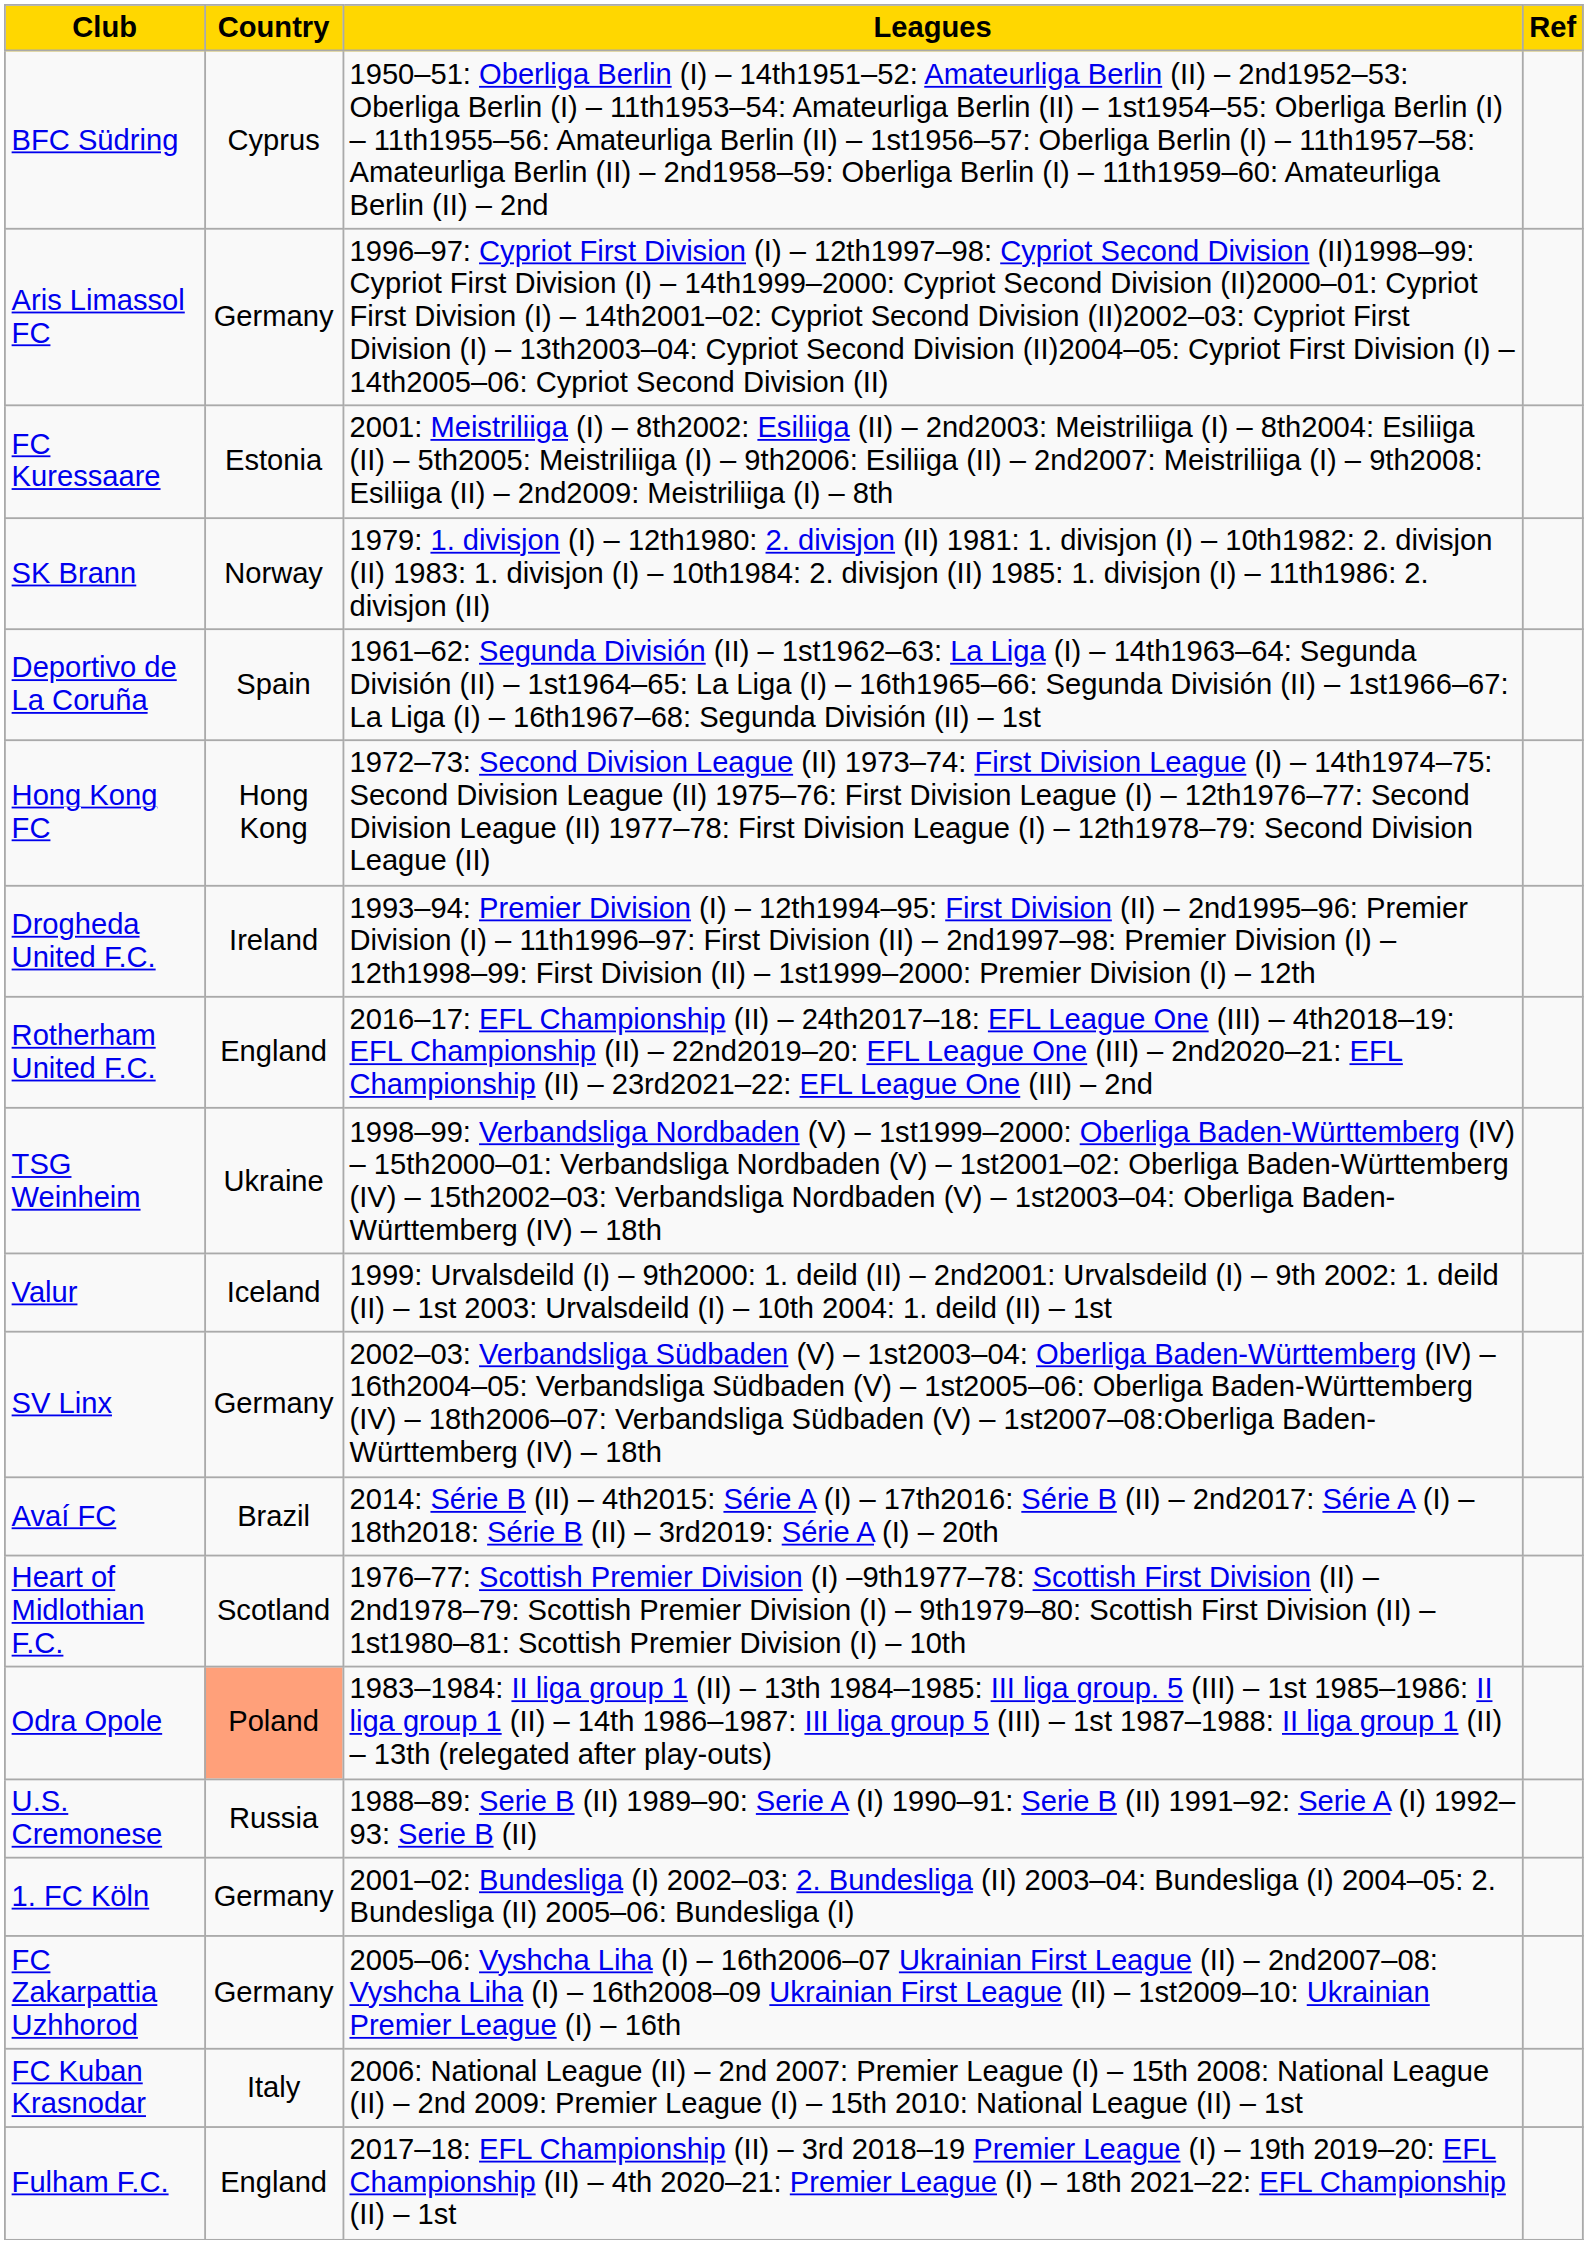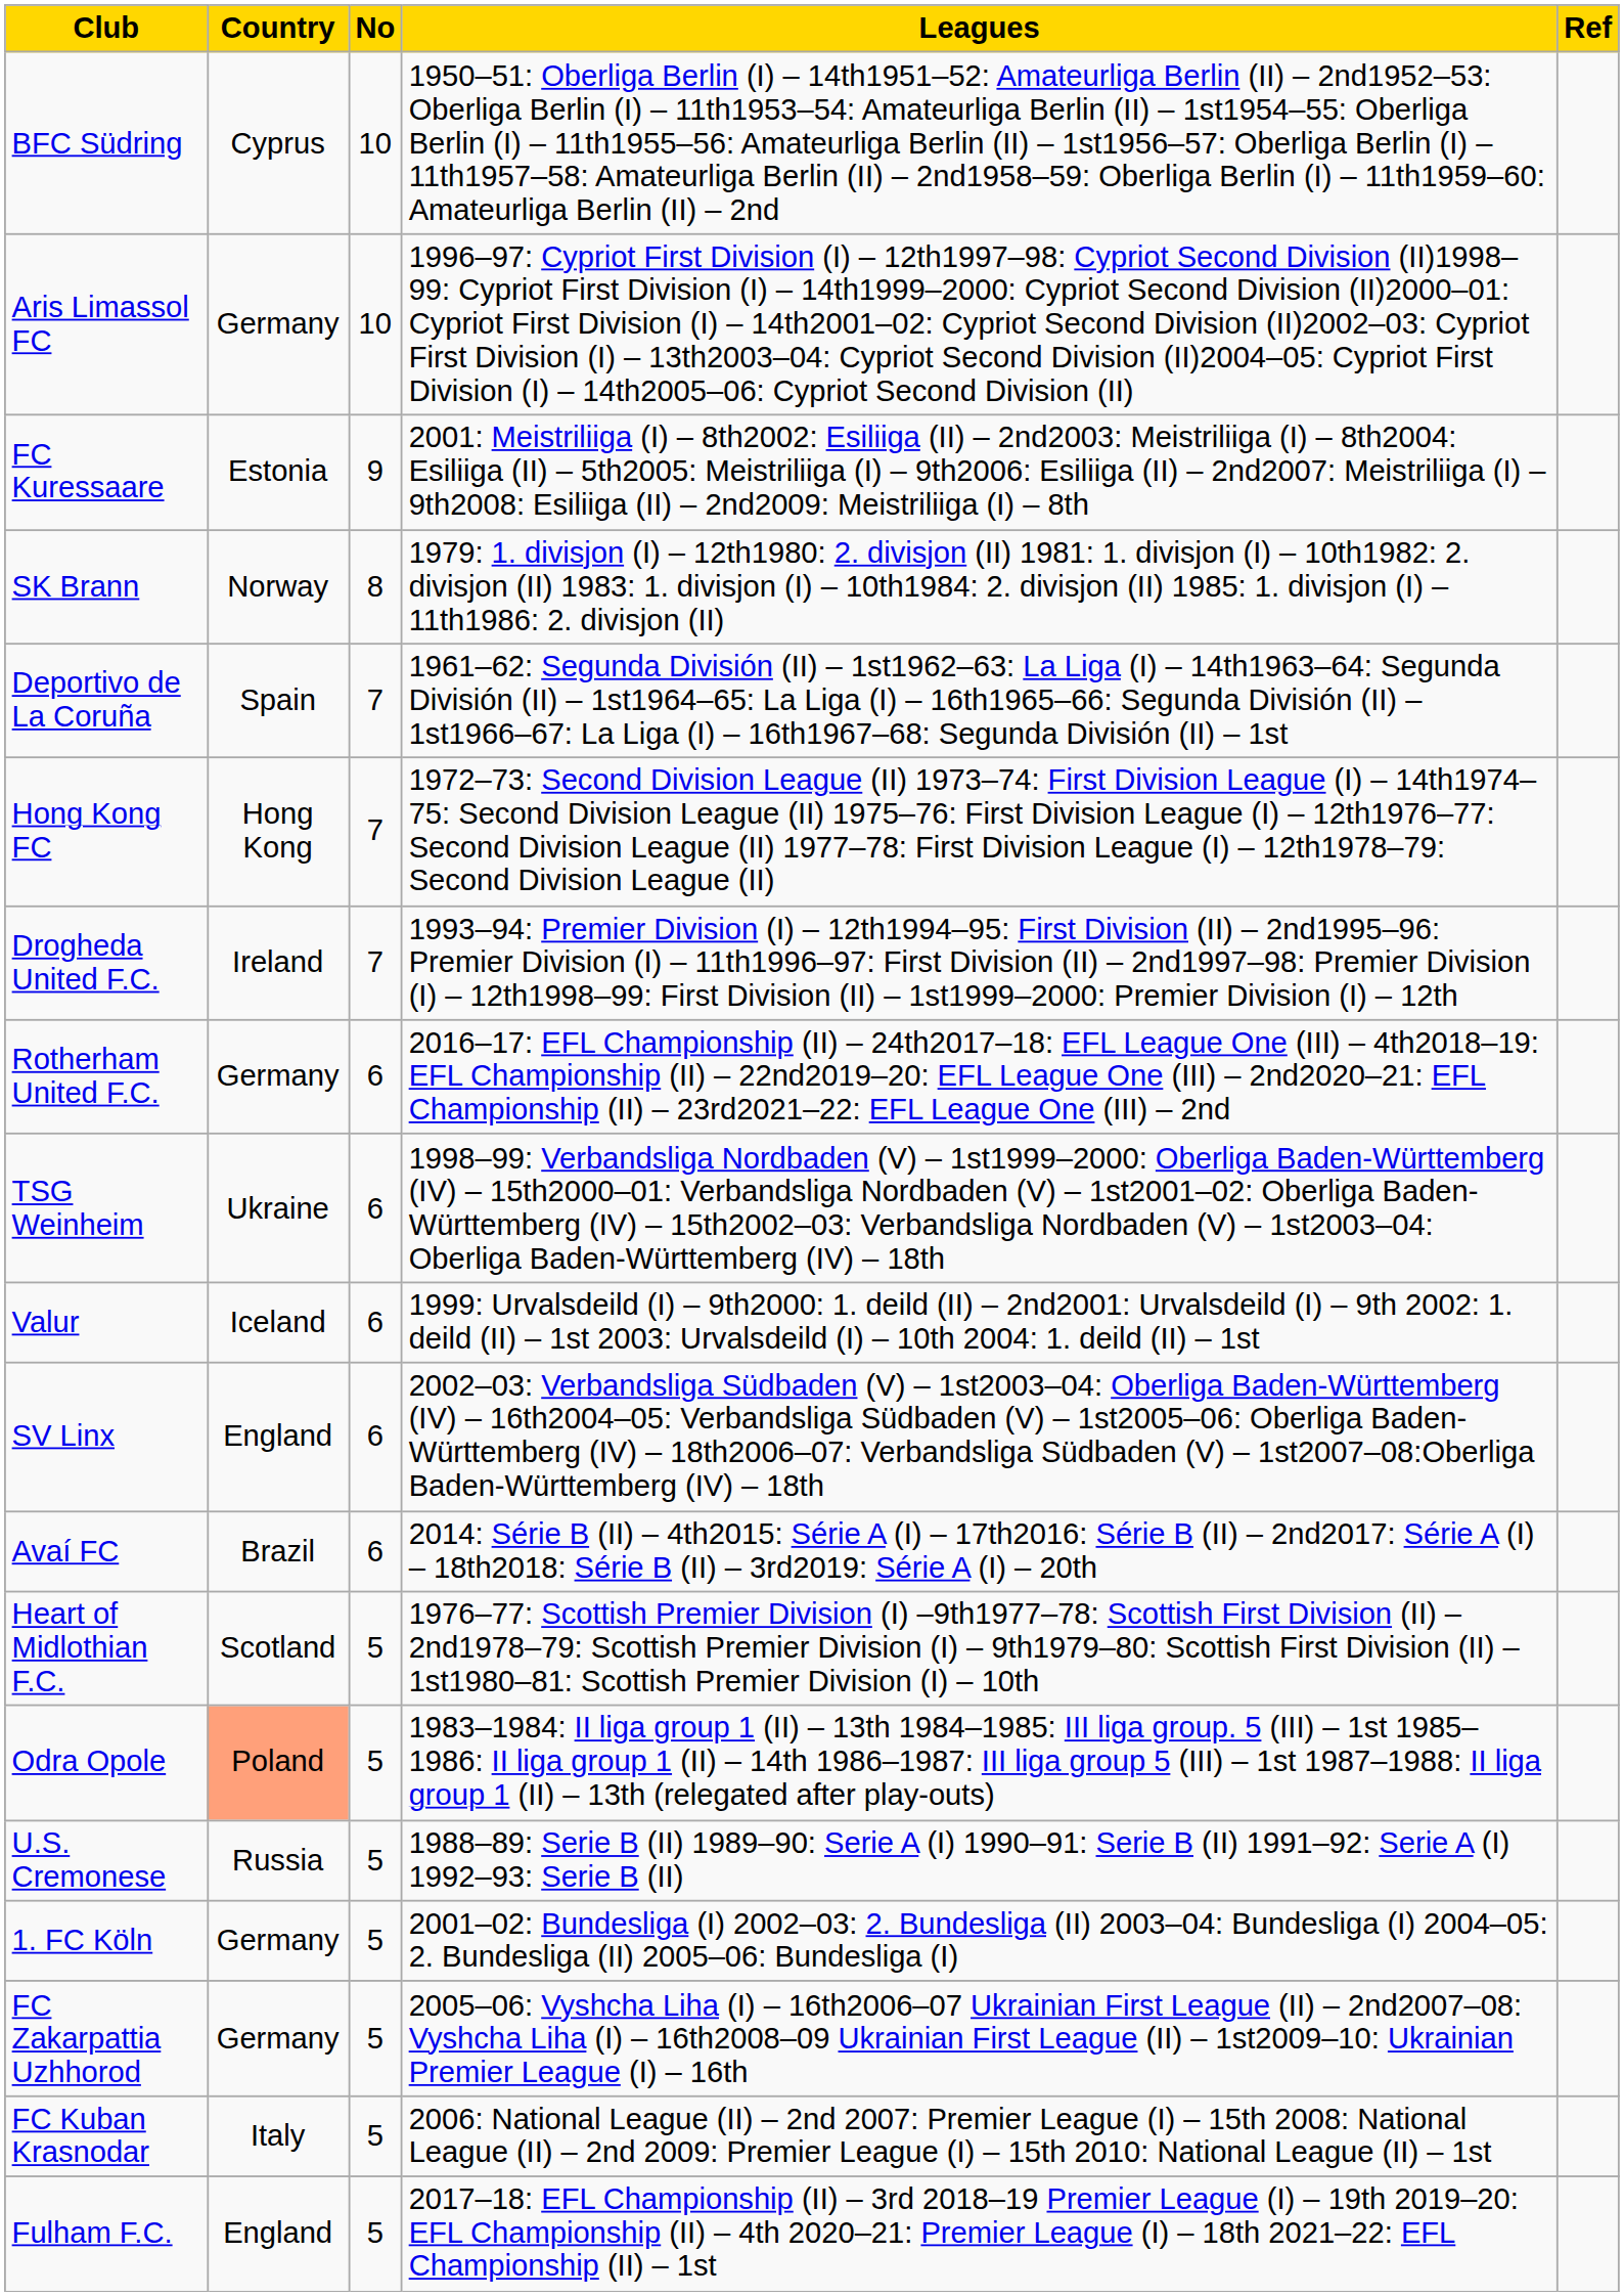+ column: No | 10 | 10 | 9 | 8 | 7 | 7 | 7 | 6 | 6 | 6 | 6 | 6 | 5 | 5 | 5 | 5 | 5 | 5 | 5
Rotherham United F.C. | Country: England -> Germany
SV Linx | Country: Germany -> England
